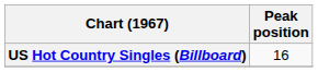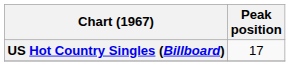US Hot Country Singles (Billboard) | Peak position: 16 -> 17
